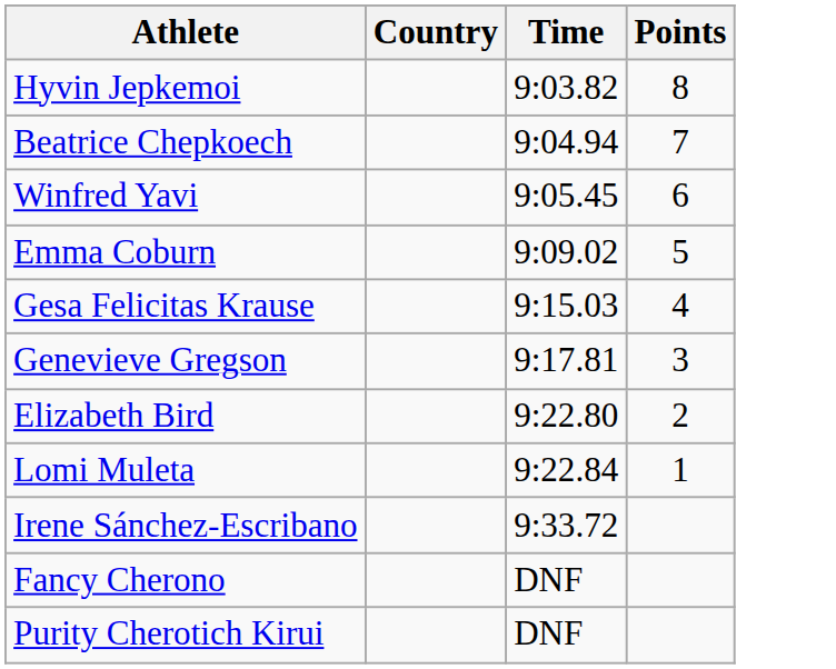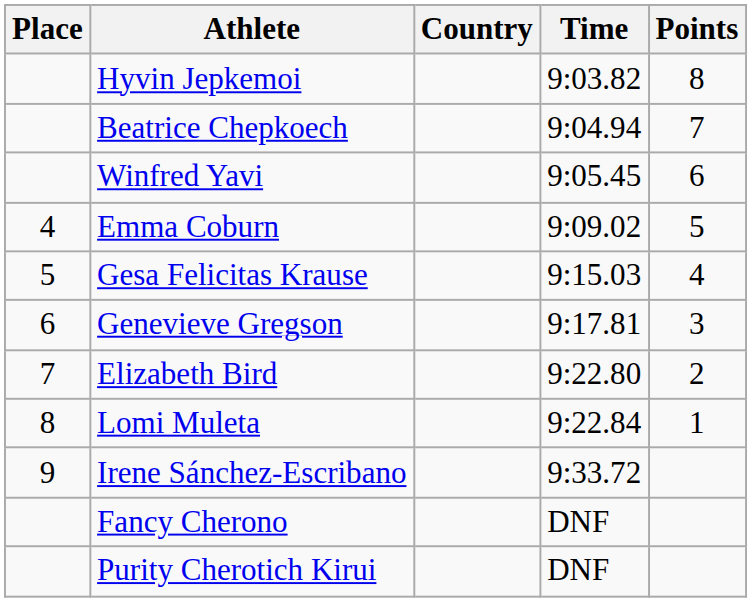+ column: Place | 4 | 5 | 6 | 7 | 8 | 9
